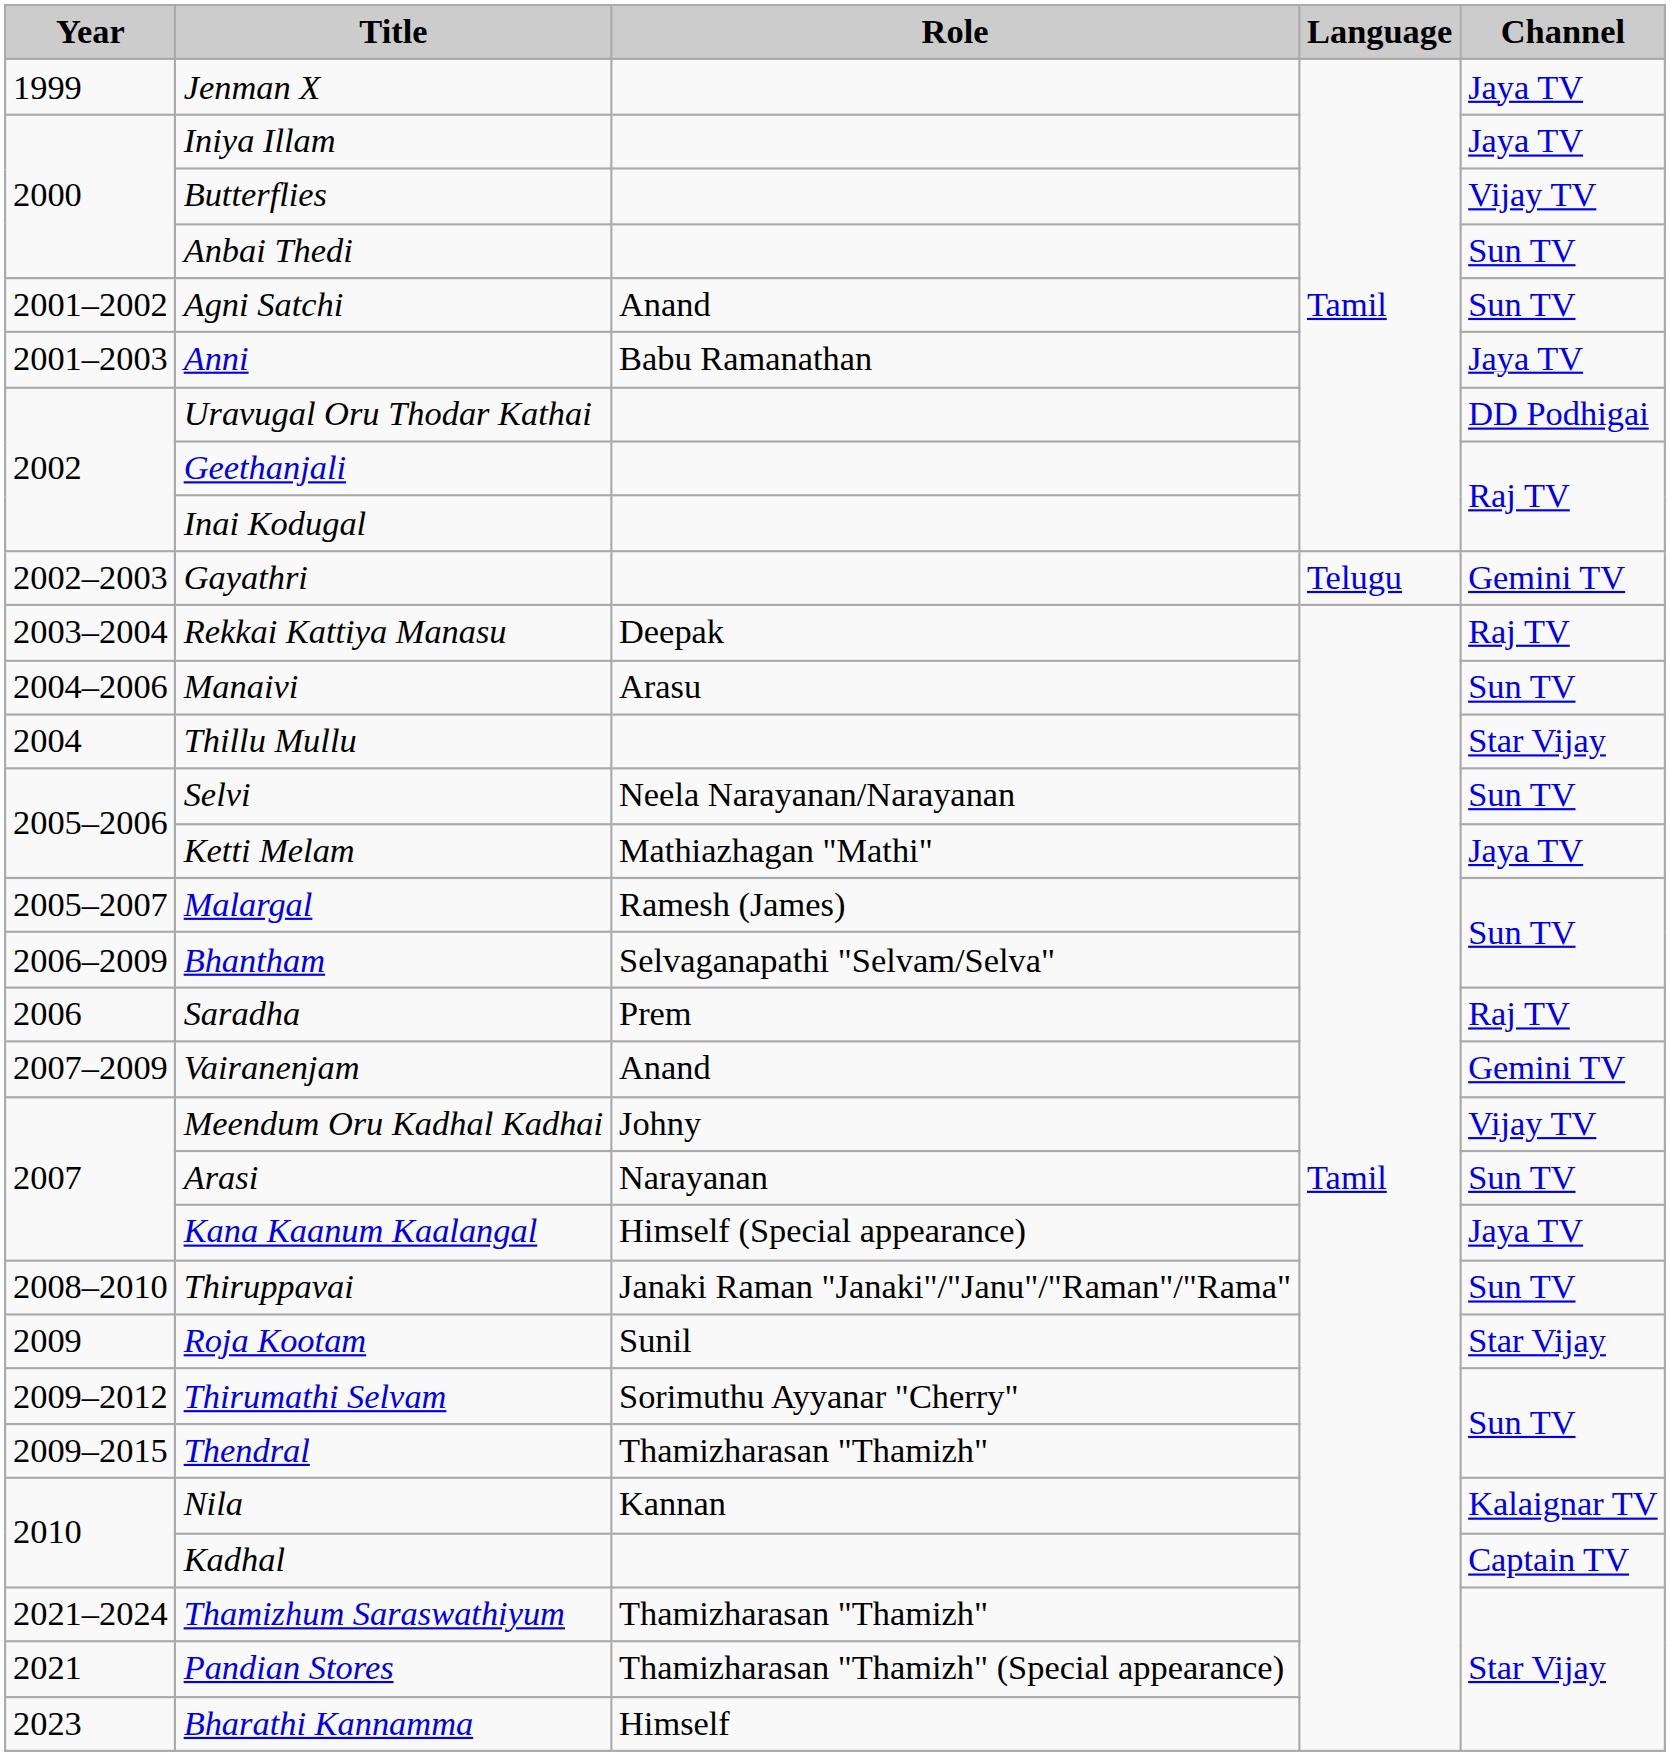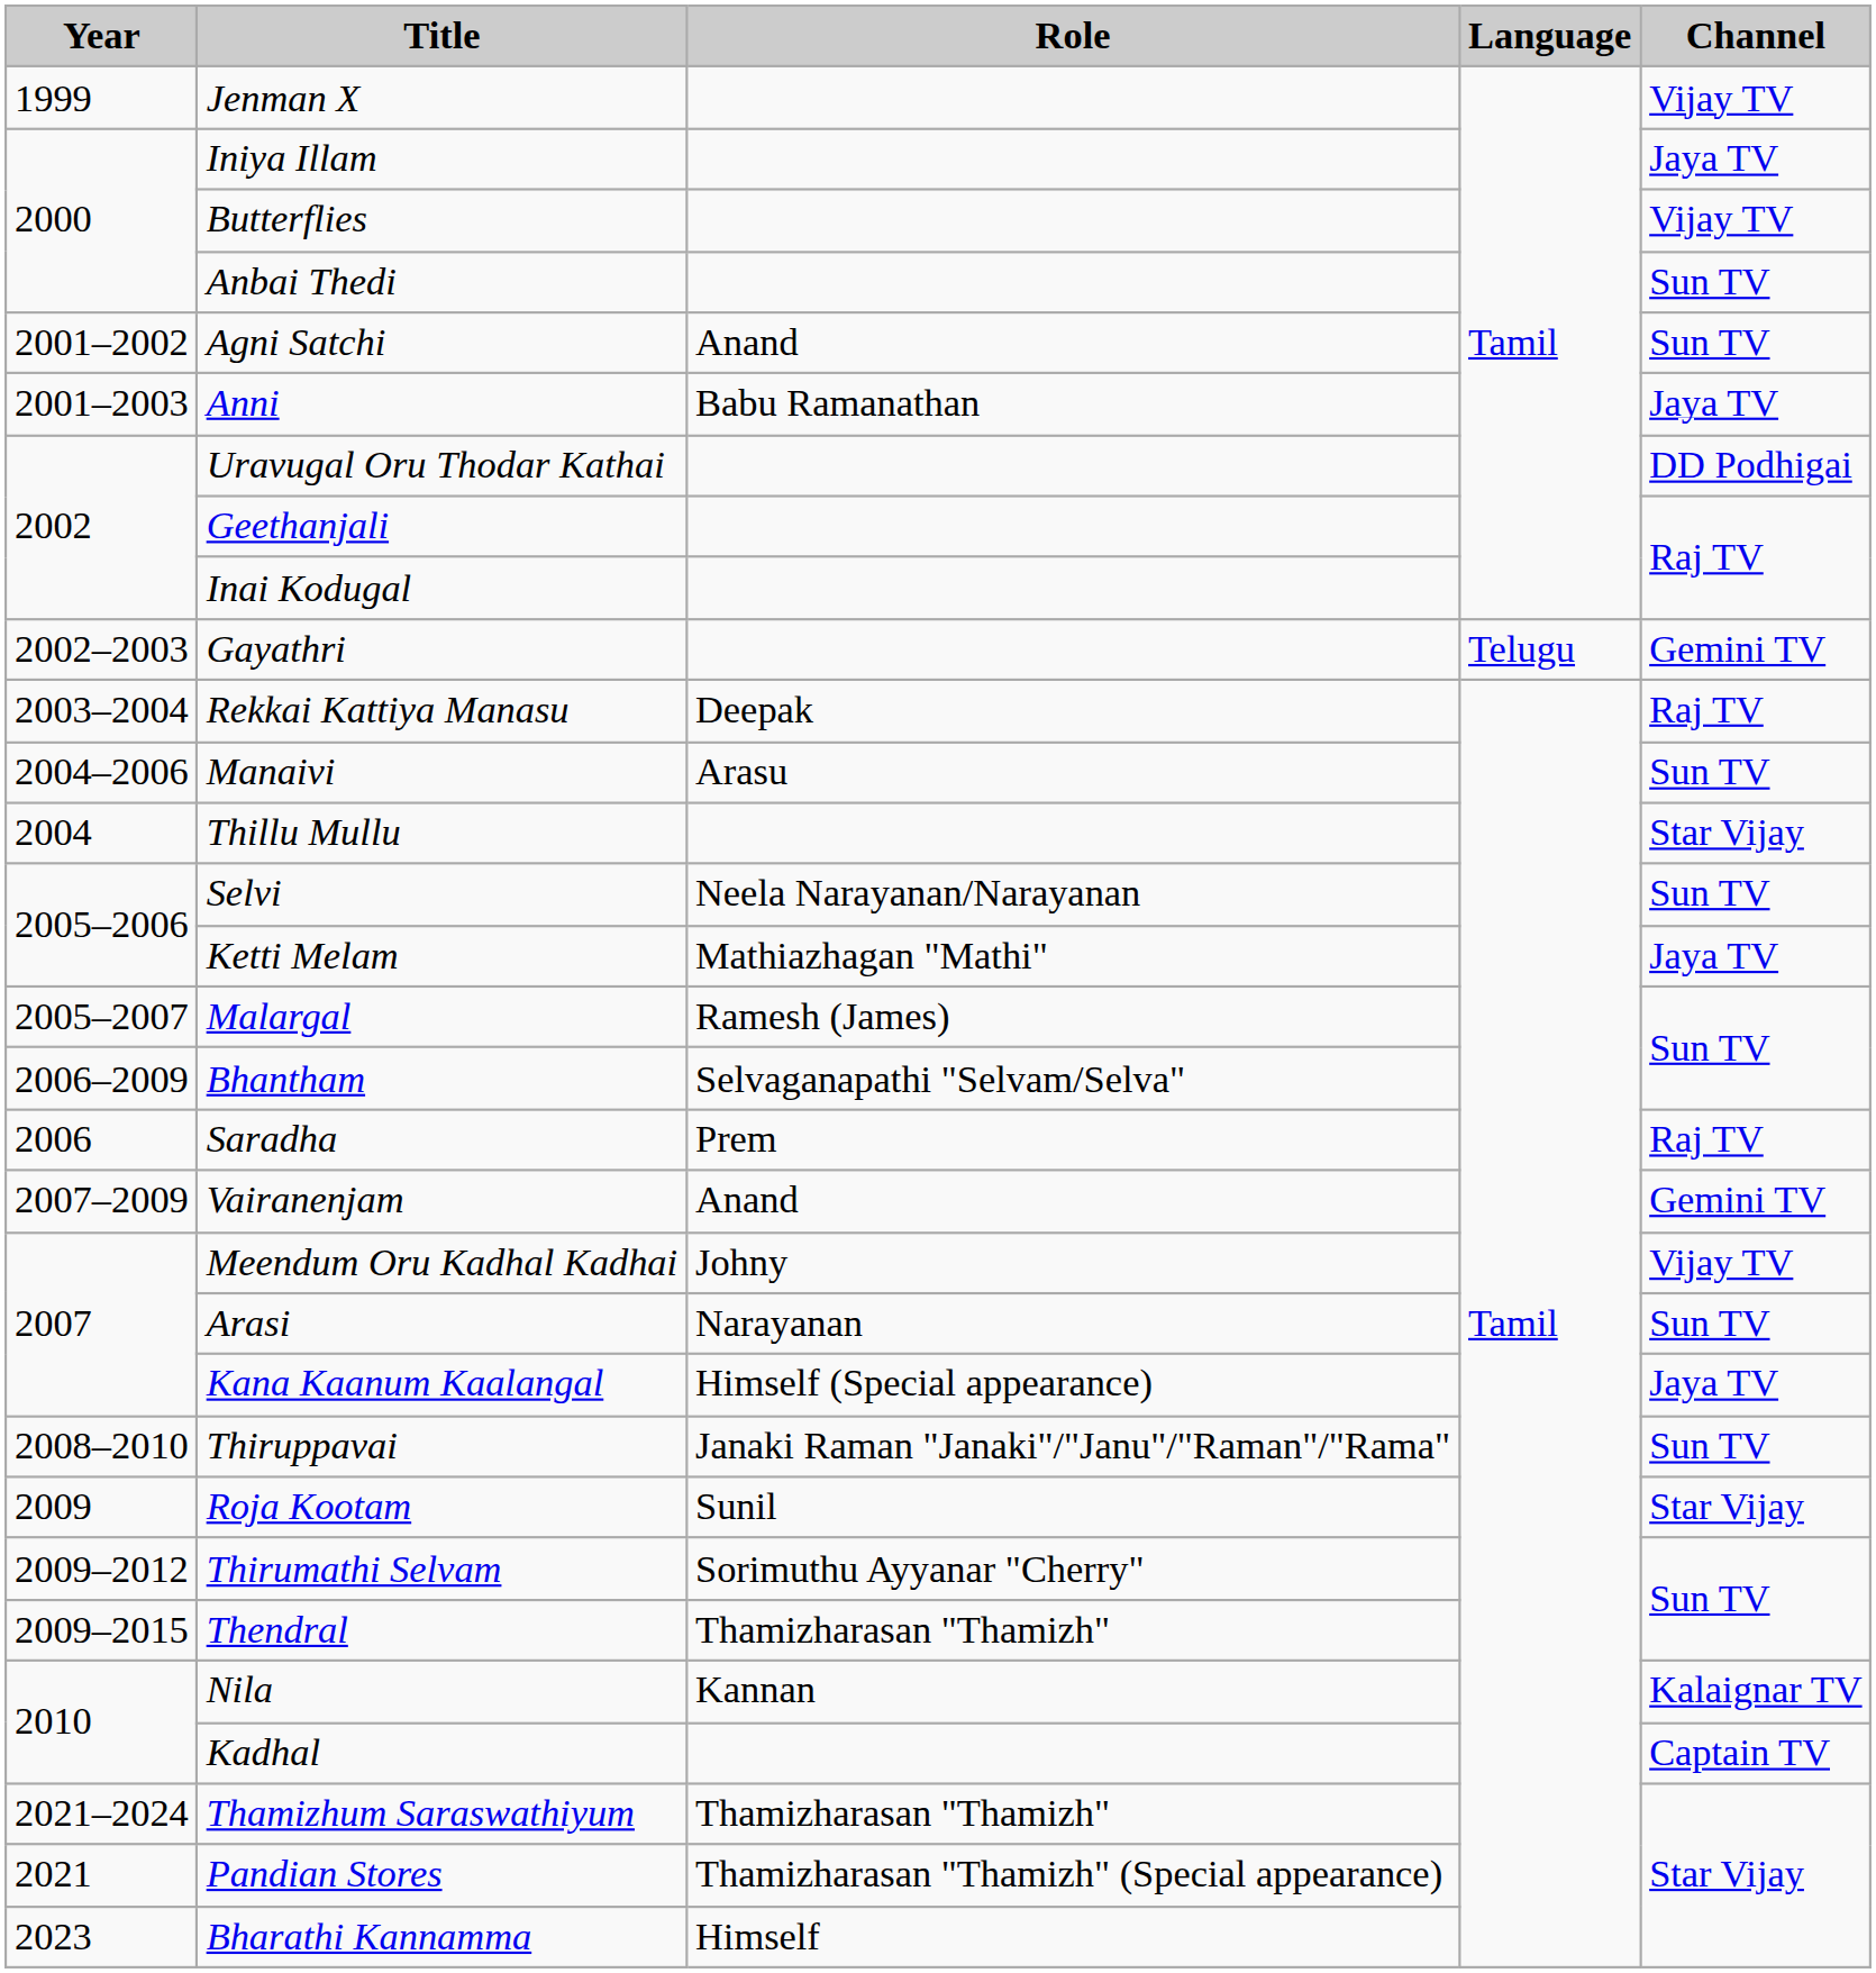Jenman X | Channel: Jaya TV -> Vijay TV
